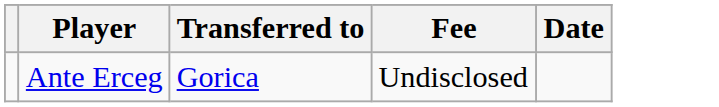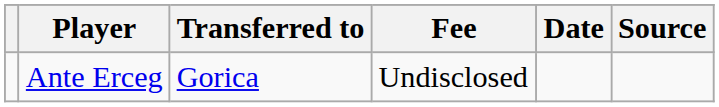+ column: Source
